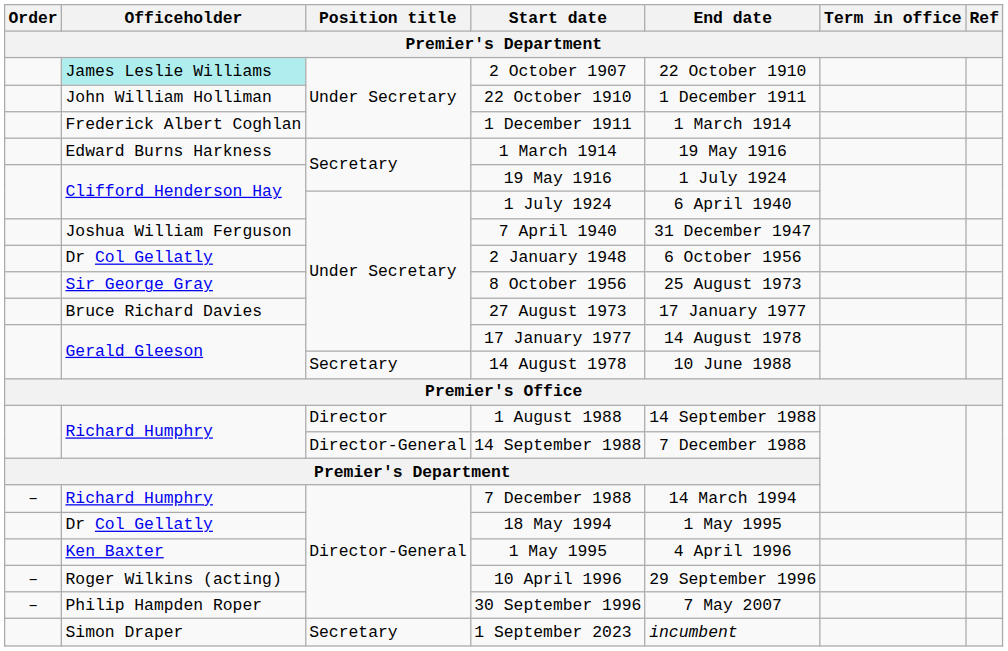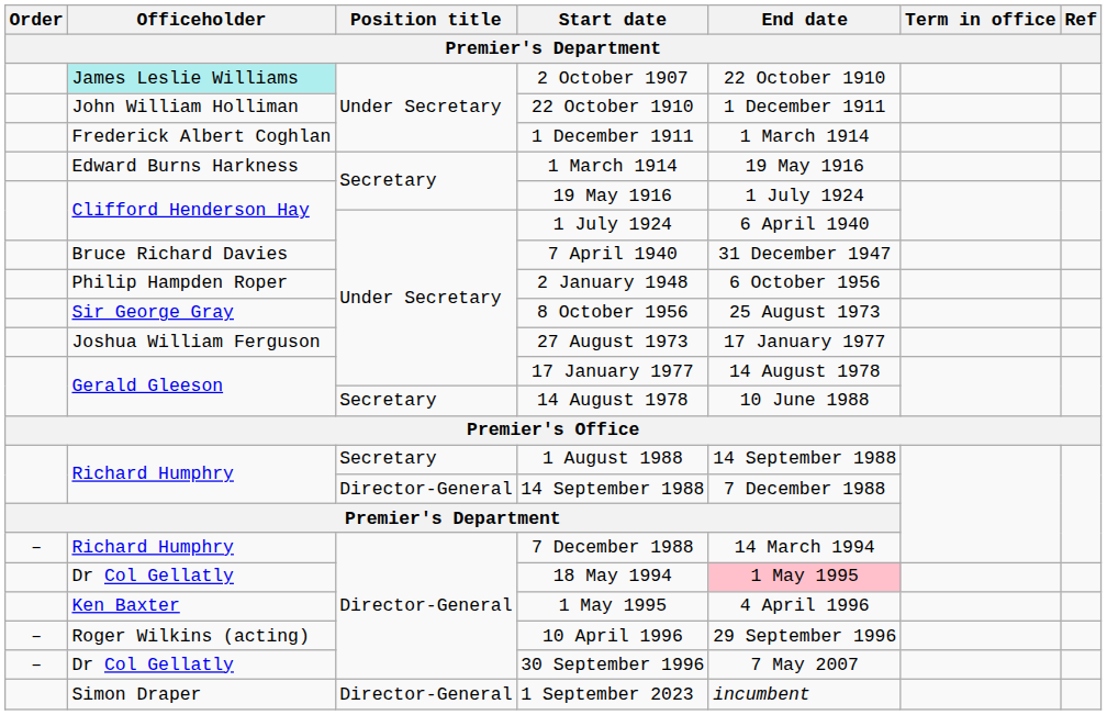7 April 1940 | Officeholder: Joshua William Ferguson -> Bruce Richard Davies
2 January 1948 | Officeholder: Dr Col Gellatly -> Philip Hampden Roper
27 August 1973 | Officeholder: Bruce Richard Davies -> Joshua William Ferguson
1 August 1988 | Position title: Director -> Secretary
18 May 1994 | End date: no background -> pink background
30 September 1996 | Officeholder: Philip Hampden Roper -> Dr Col Gellatly
1 September 2023 | Position title: Secretary -> Director-General
